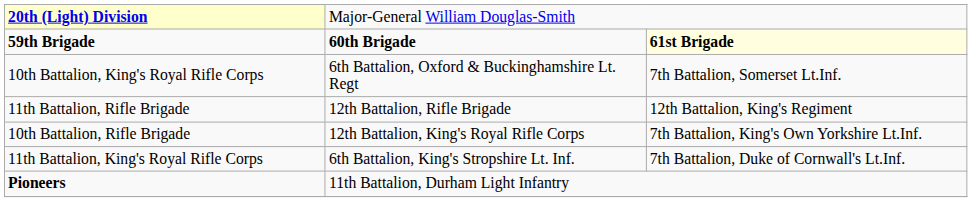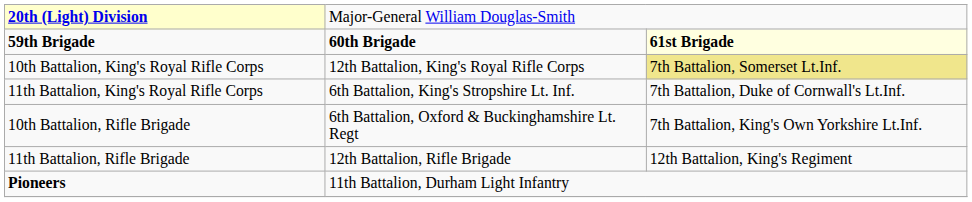10th Battalion, King's Royal Rifle Corps | column 2: 6th Battalion, Oxford & Buckinghamshire Lt. Regt -> 12th Battalion, King's Royal Rifle Corps
10th Battalion, King's Royal Rifle Corps | column 3: no background -> khaki background
rows swapped: 11th Battalion, King's Royal Rifle Corps <-> 11th Battalion, Rifle Brigade
10th Battalion, Rifle Brigade | column 2: 12th Battalion, King's Royal Rifle Corps -> 6th Battalion, Oxford & Buckinghamshire Lt. Regt
